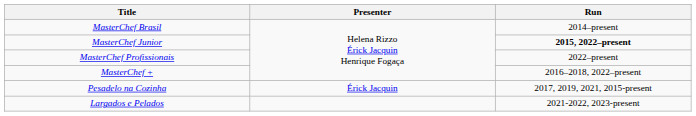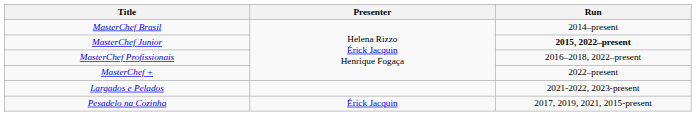MasterChef Profissionais | Run: 2022–present -> 2016–2018, 2022–present
MasterChef + | Run: 2016–2018, 2022–present -> 2022–present
rows swapped: Largados e Pelados <-> Pesadelo na Cozinha
